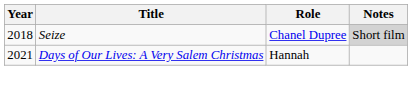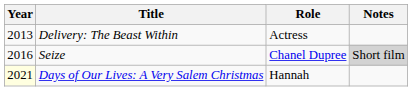+ row: 2013 | Delivery: The Beast Within | Actress
Seize | Year: 2018 -> 2016
Days of Our Lives: A Very Salem Christmas | Year: no background -> lightyellow background
